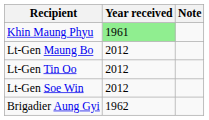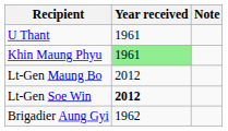+ row: U Thant | 1961
- row: Lt-Gen Tin Oo | 2012
Lt-Gen Soe Win | Year received: normal -> bold
